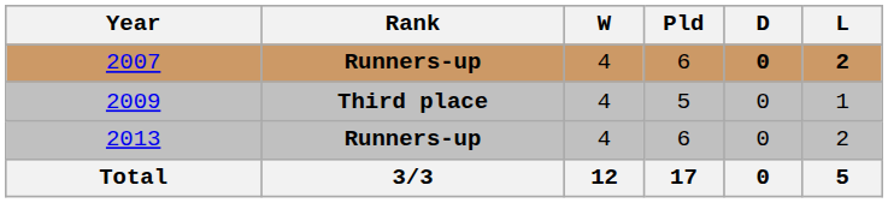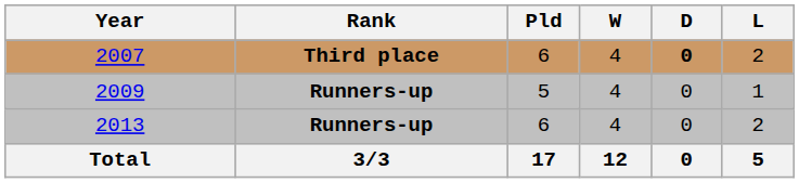columns swapped: Pld <-> W
2007 | Rank: Runners-up -> Third place
2007 | L: bold -> normal
2009 | Rank: Third place -> Runners-up
